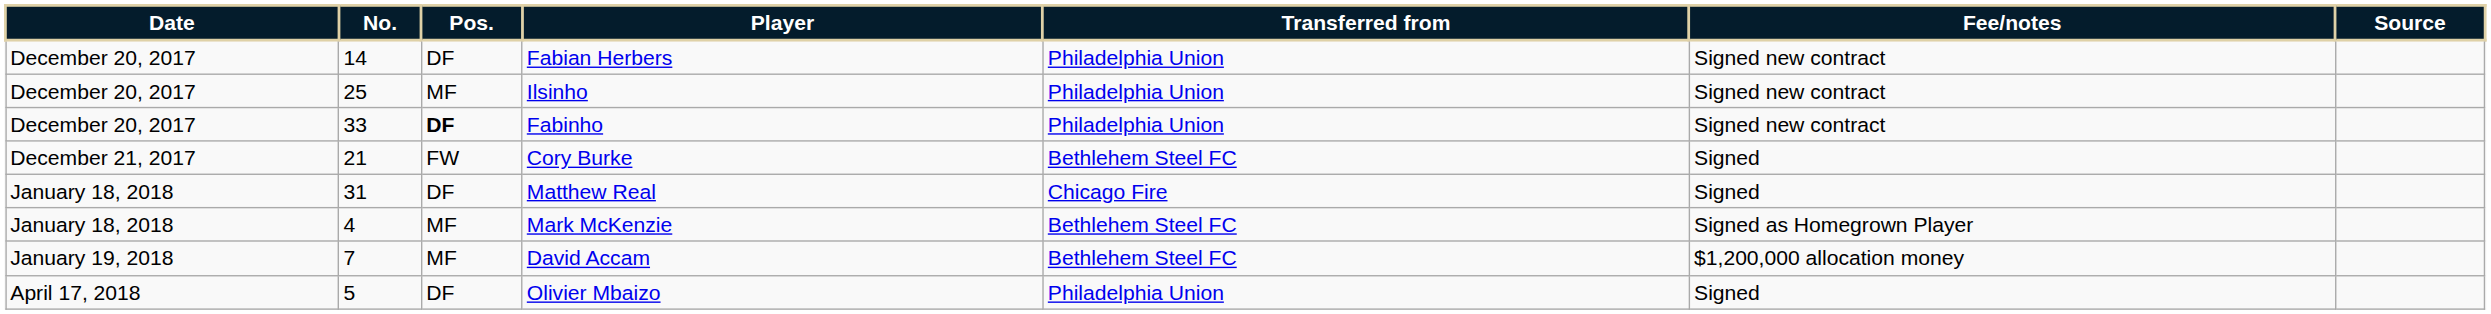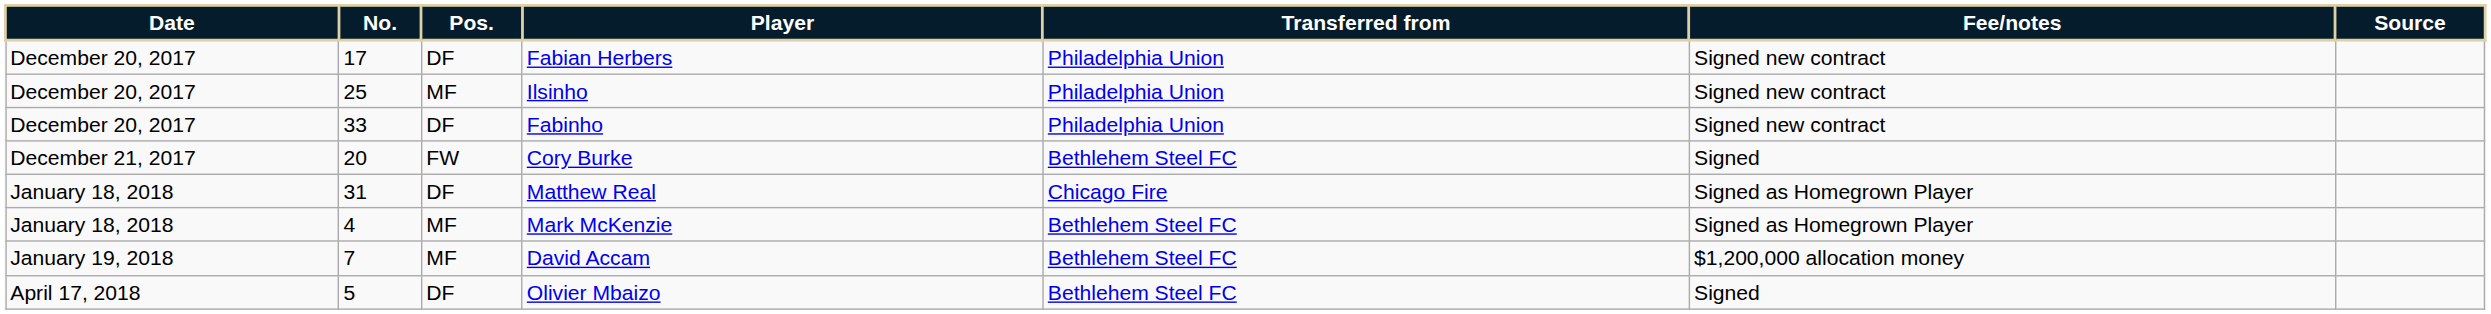Fabian Herbers | No.: 14 -> 17
Fabinho | Pos.: bold -> normal
Cory Burke | No.: 21 -> 20
Matthew Real | Fee/notes: Signed -> Signed as Homegrown Player
Olivier Mbaizo | Transferred from: Philadelphia Union -> Bethlehem Steel FC
